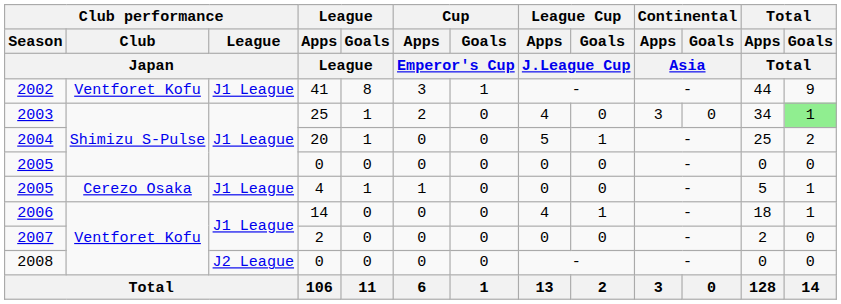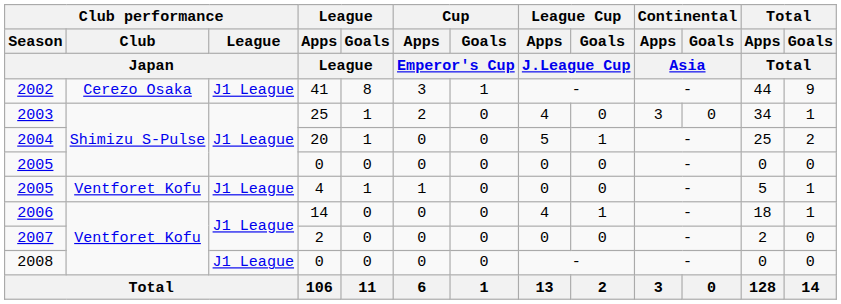2002 | Club performance / Club / Japan: Ventforet Kofu -> Cerezo Osaka
2003 | Total / Goals / Total: lightgreen background -> no background
2005 / 4 | Club performance / Club / Japan: Cerezo Osaka -> Ventforet Kofu
2008 | Club performance / League / Japan: J2 League -> J1 League
